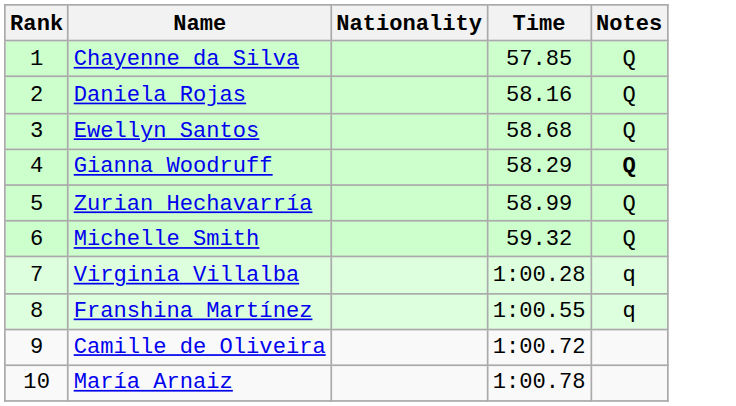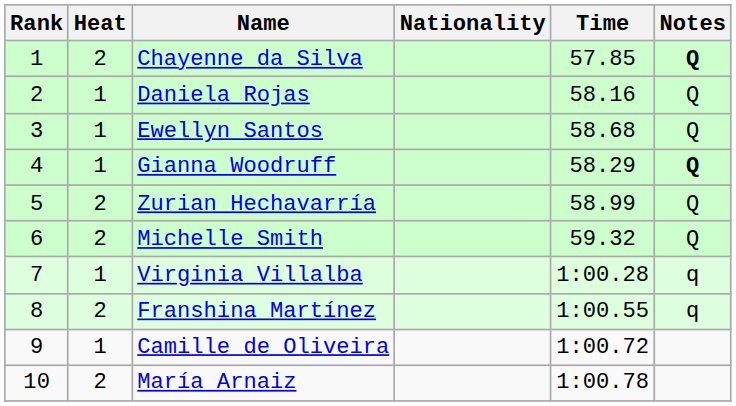+ column: Heat | 2 | 1 | 1 | 1 | 2 | 2 | 1 | 2 | 1 | 2
Chayenne da Silva | Notes: normal -> bold
